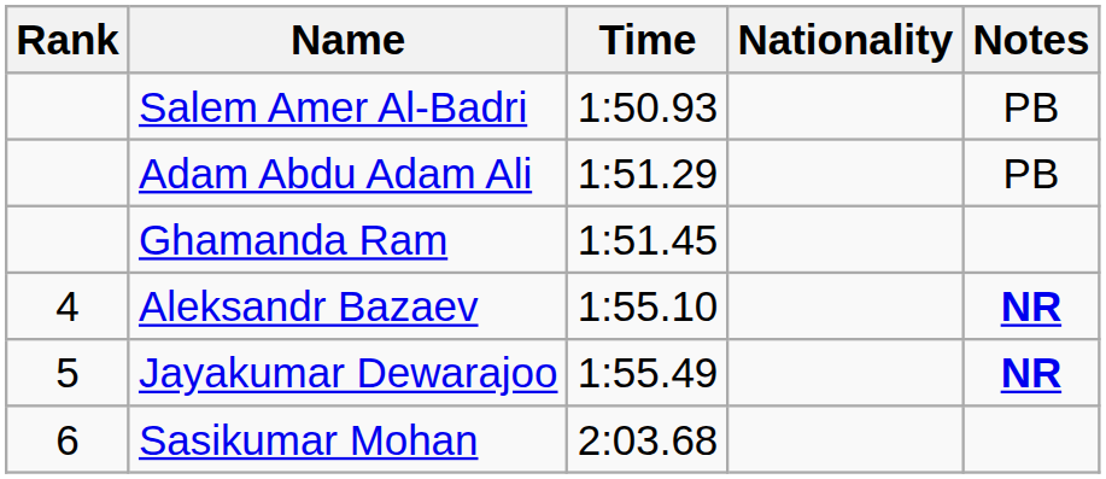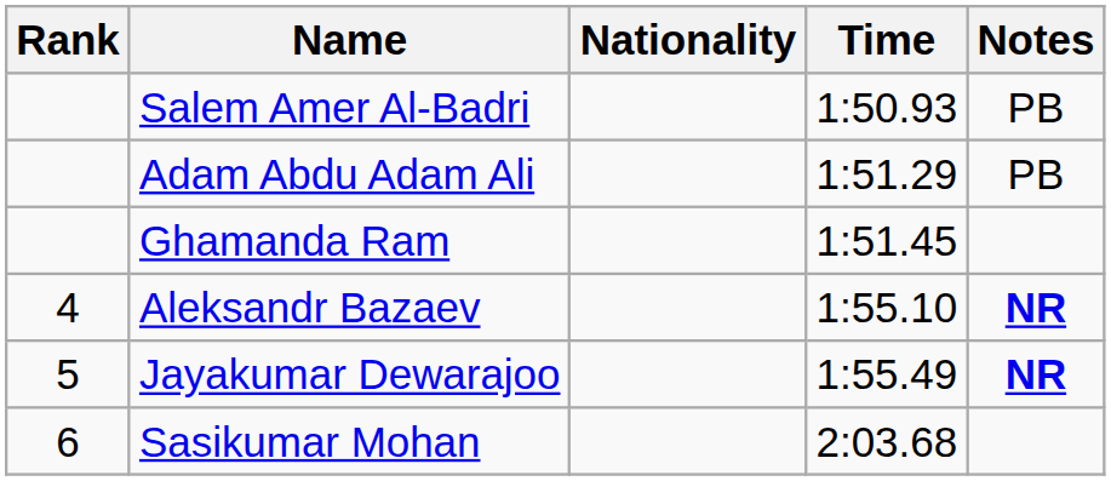columns swapped: Nationality <-> Time
